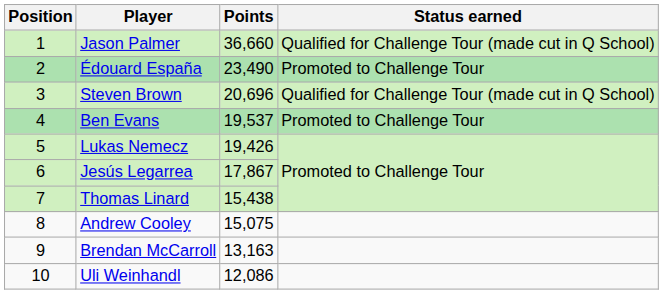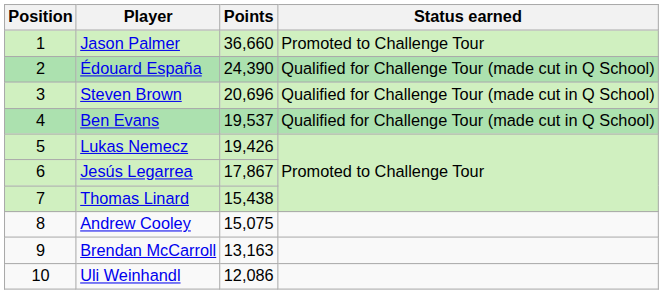Jason Palmer | Status earned: Qualified for Challenge Tour (made cut in Q School) -> Promoted to Challenge Tour
Édouard España | Points: 23,490 -> 24,390
Édouard España | Status earned: Promoted to Challenge Tour -> Qualified for Challenge Tour (made cut in Q School)
Ben Evans | Status earned: Promoted to Challenge Tour -> Qualified for Challenge Tour (made cut in Q School)
